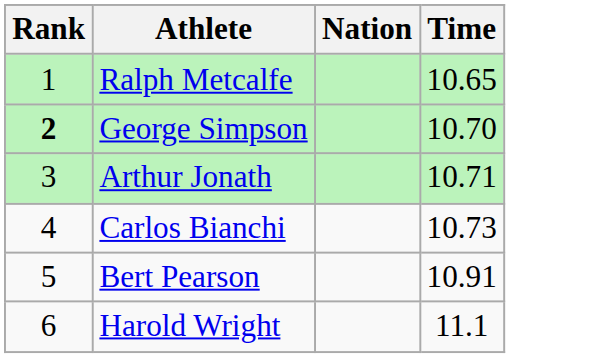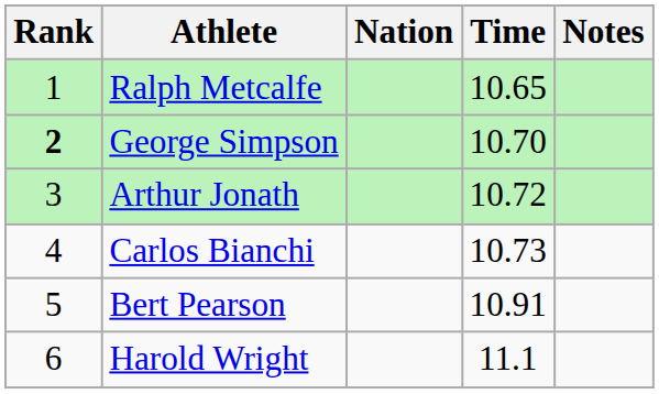+ column: Notes
Arthur Jonath | Time: 10.71 -> 10.72
